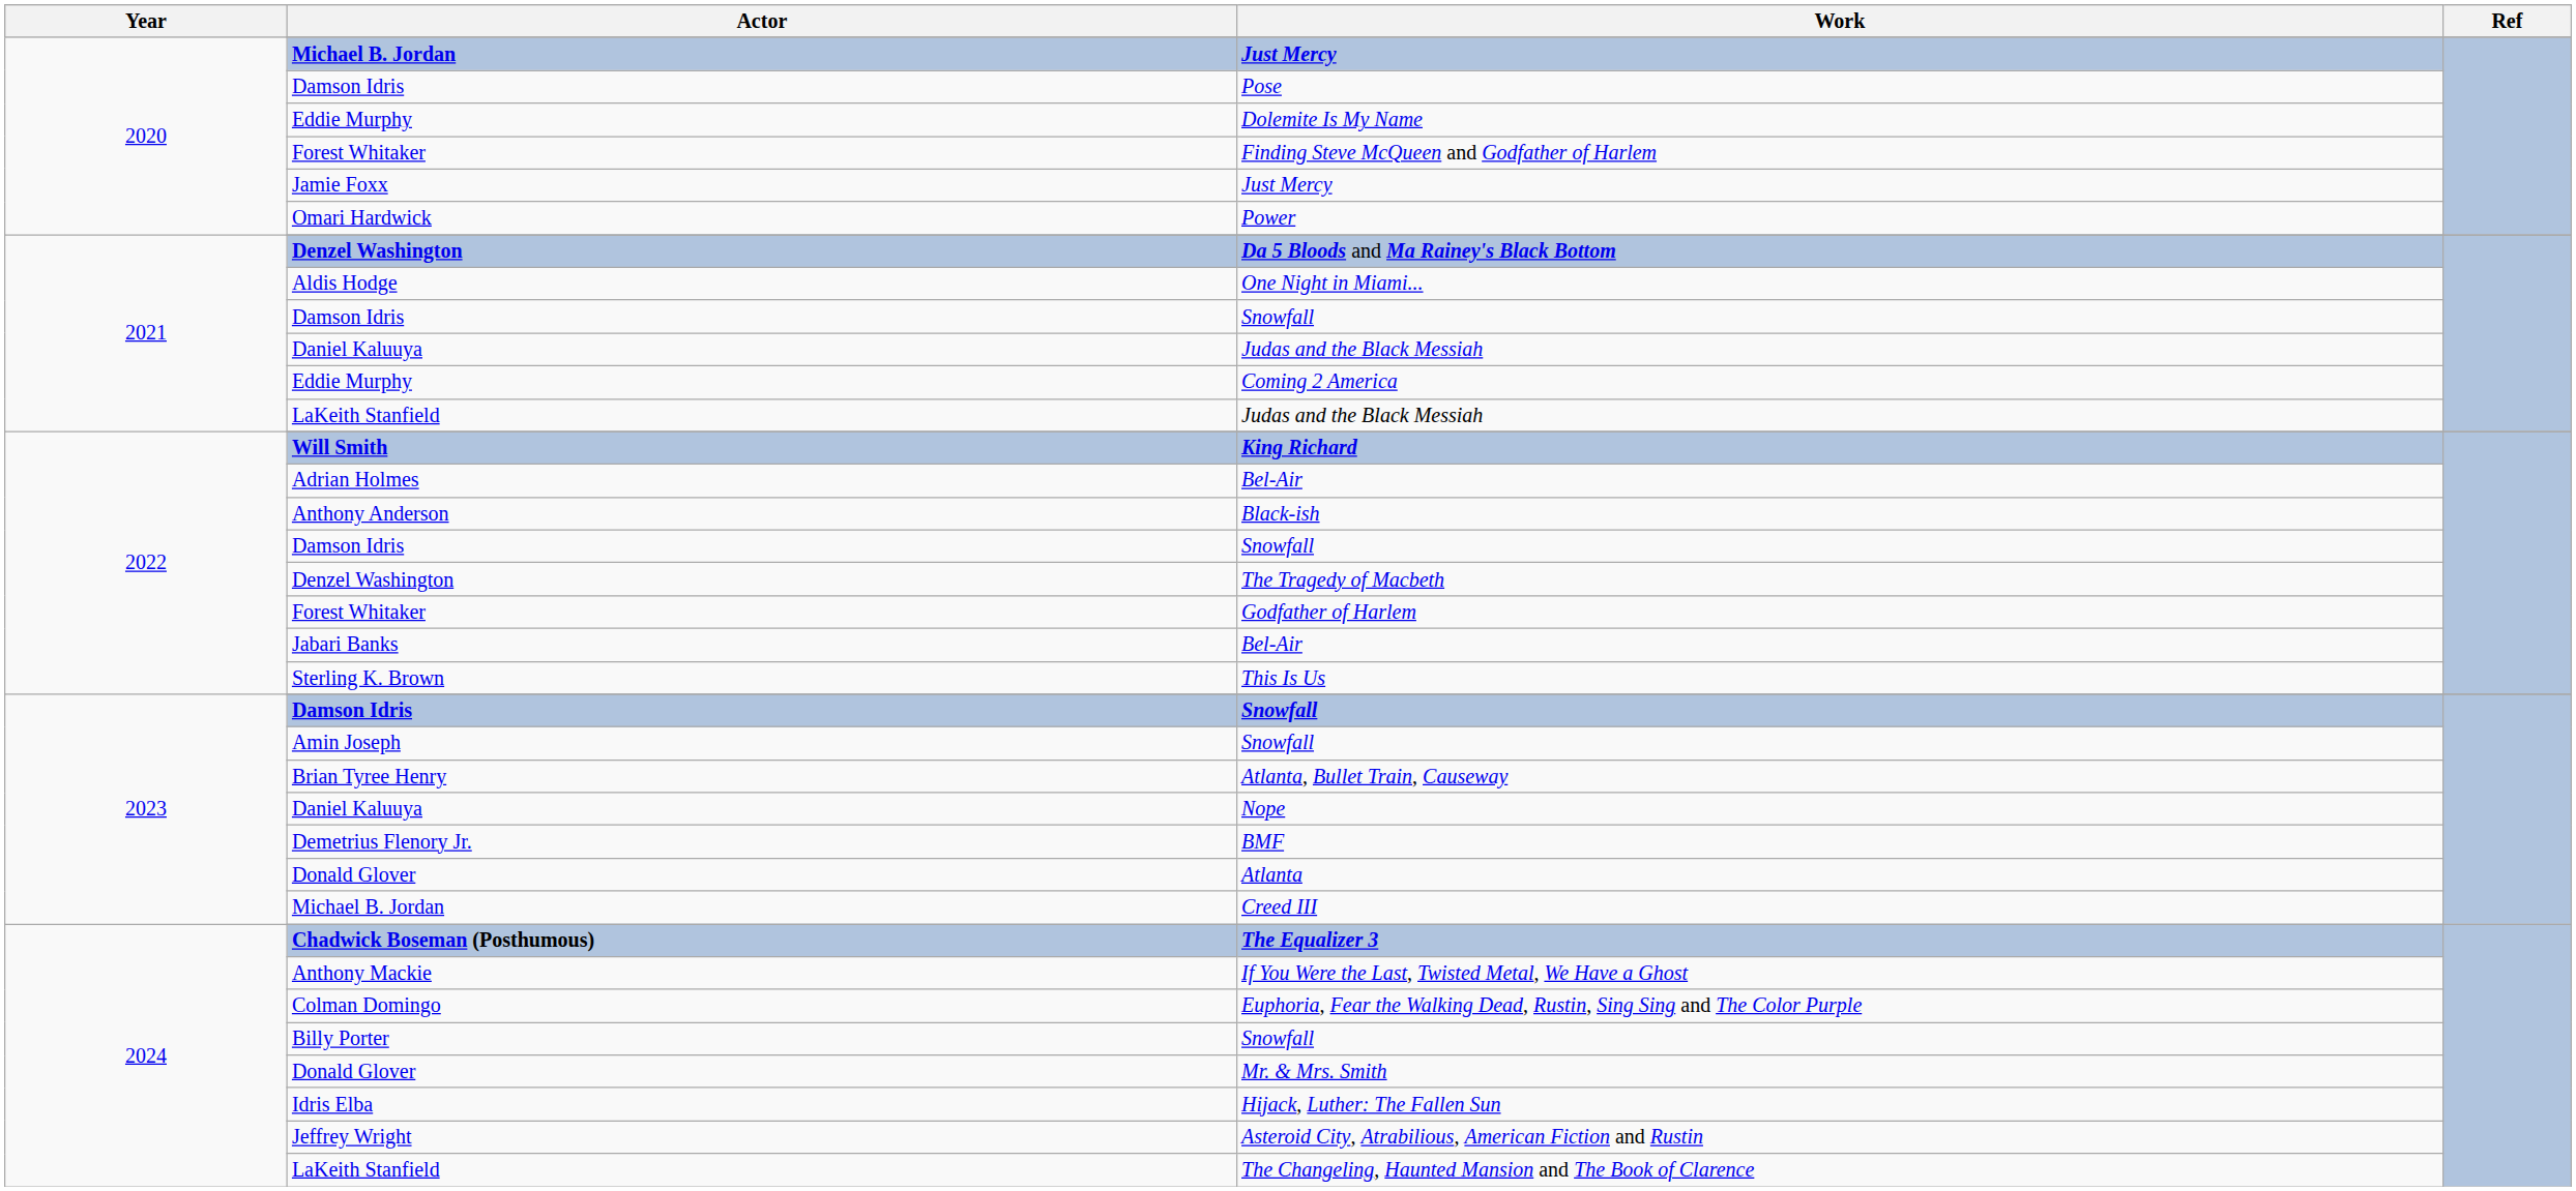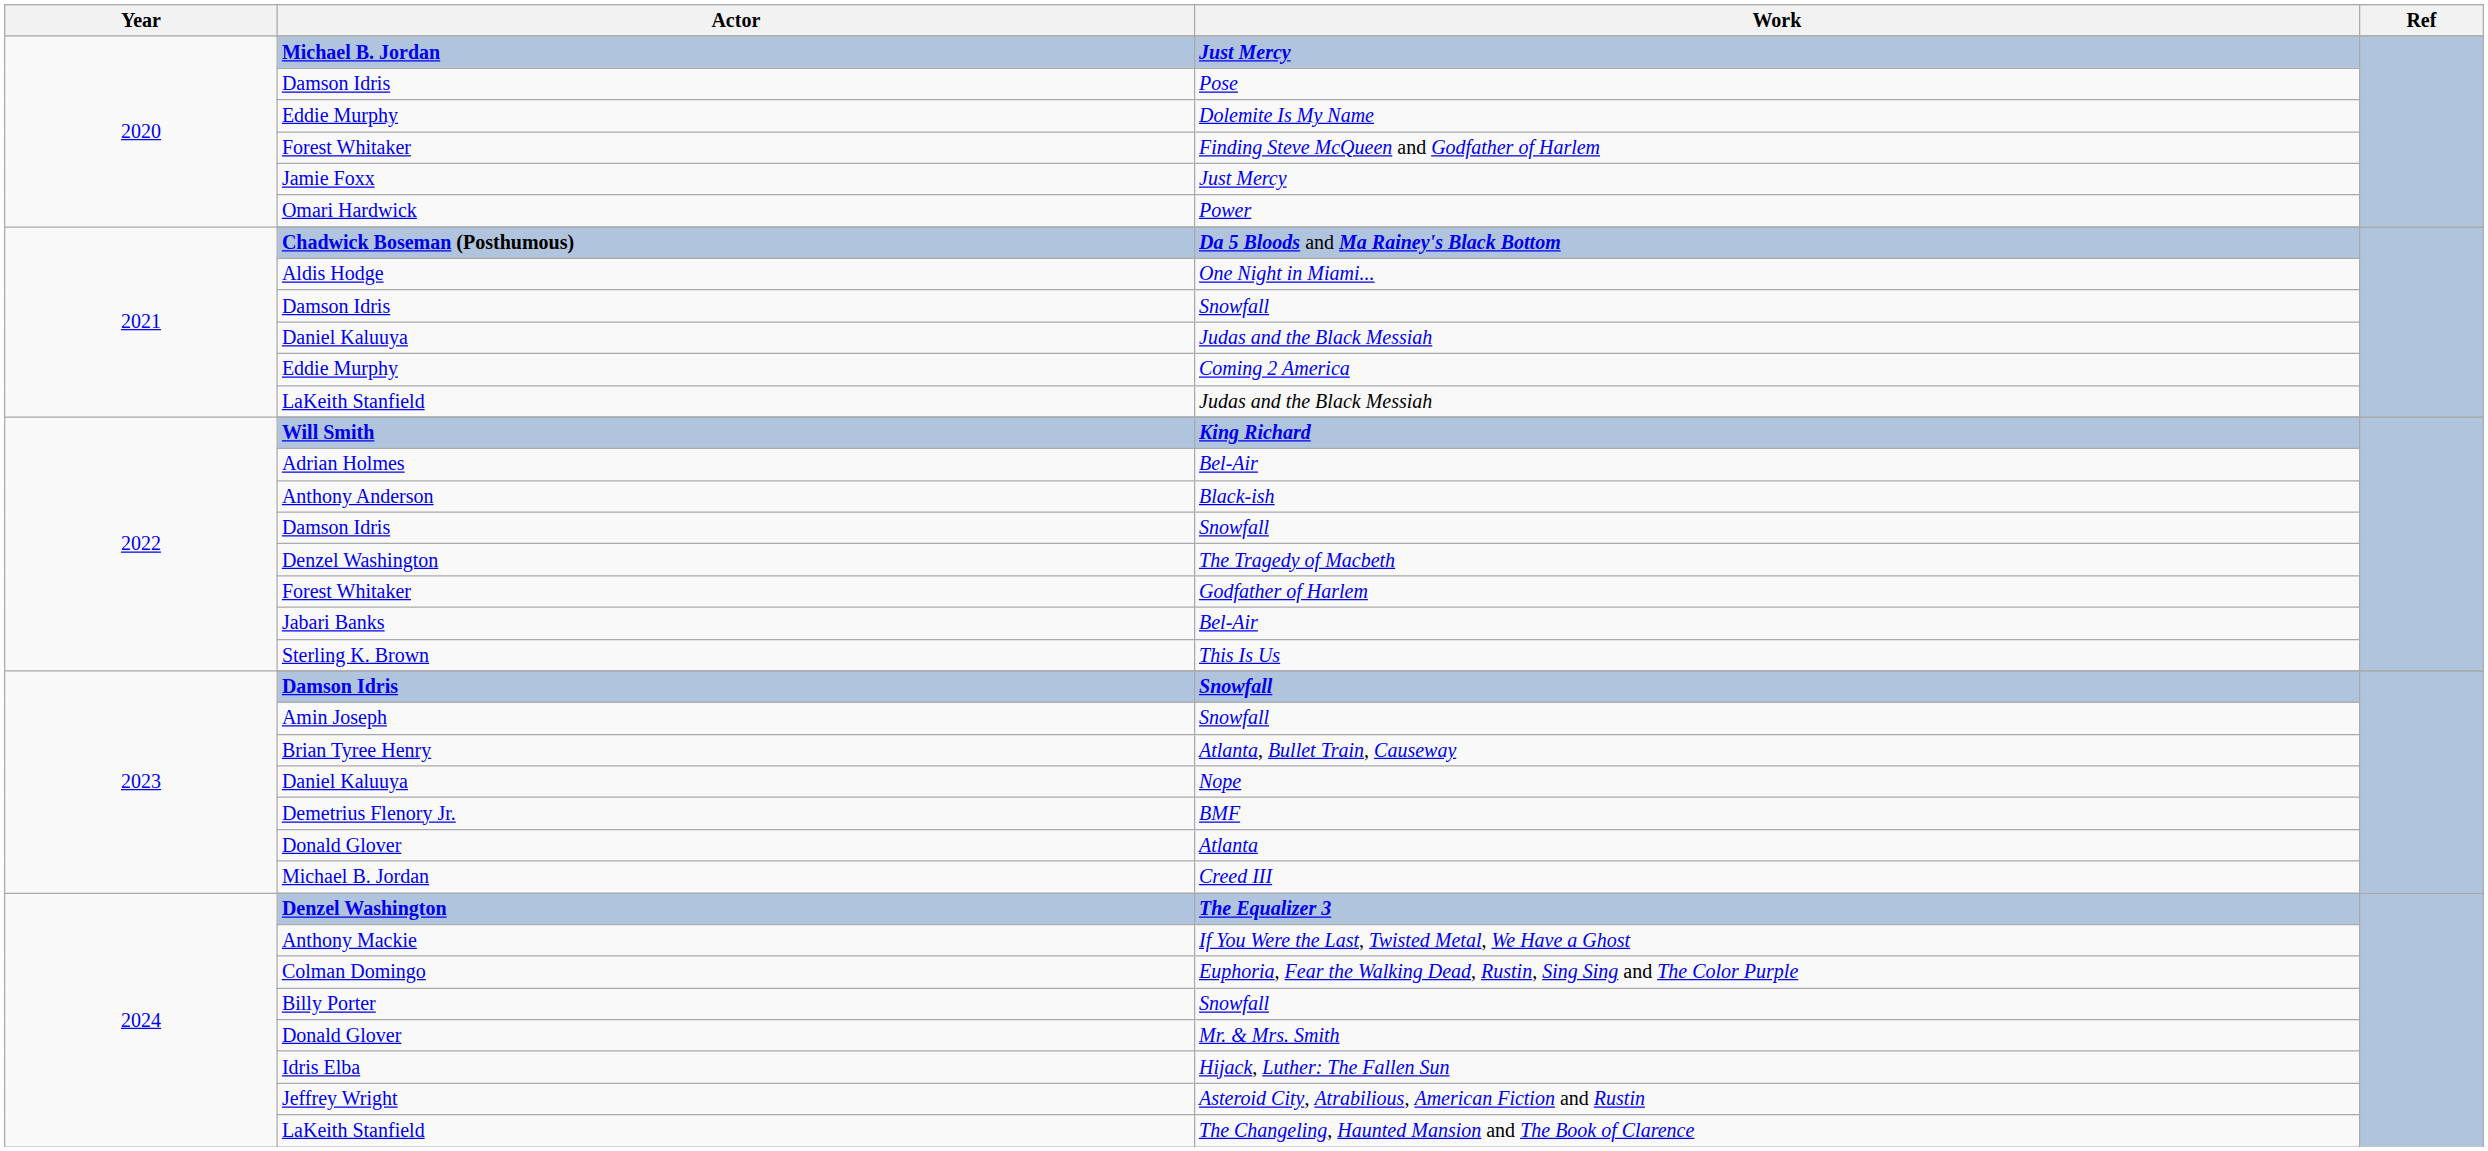Da 5 Bloods and Ma Rainey's Black Bottom | Actor: Denzel Washington -> Chadwick Boseman (Posthumous)
The Equalizer 3 | Actor: Chadwick Boseman (Posthumous) -> Denzel Washington
